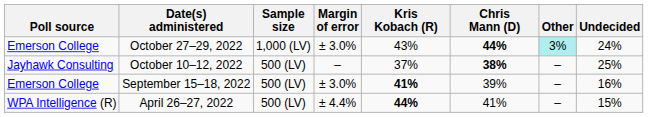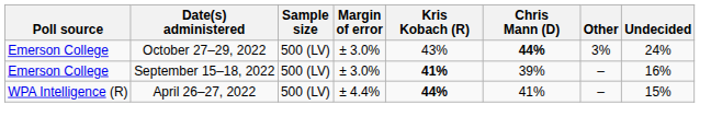October 27–29, 2022 | Sample size: 1,000 (LV) -> 500 (LV)
October 27–29, 2022 | Other: paleturquoise background -> no background
- row: Jayhawk Consulting | October 10–12, 2022 | 500 (LV) | – | 37% | 38% | – | 25%
